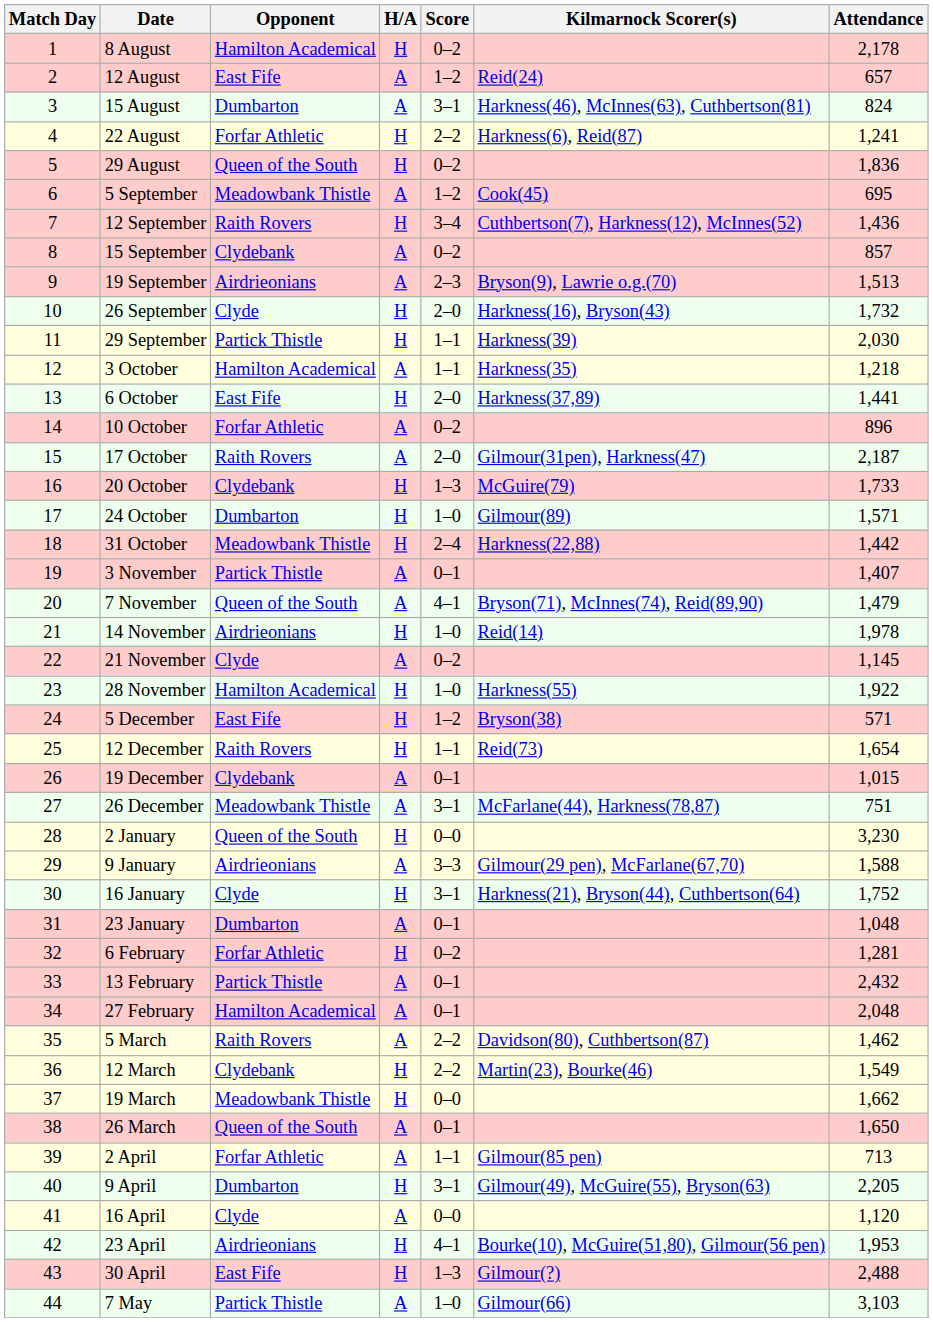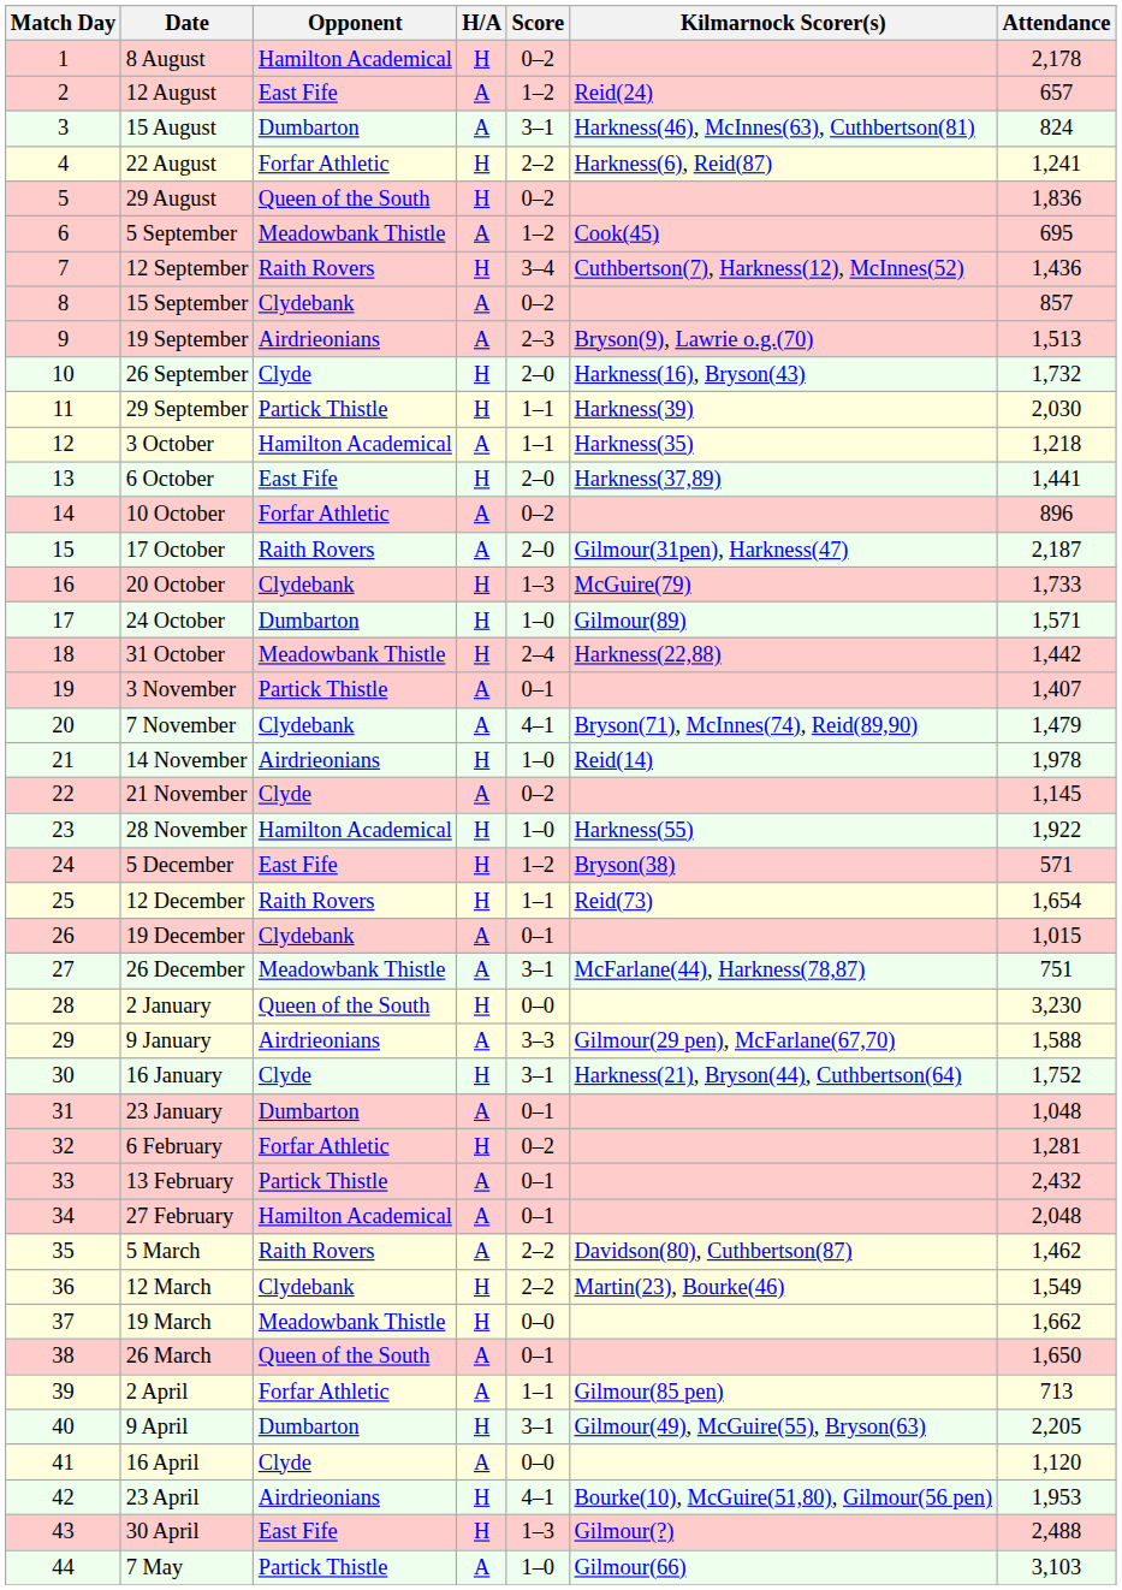7 November | Opponent: Queen of the South -> Clydebank
